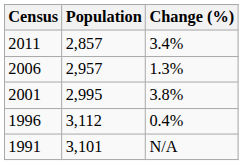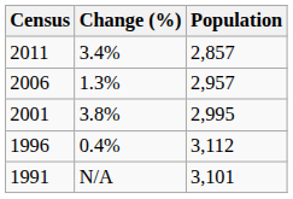columns swapped: Population <-> Change (%)
